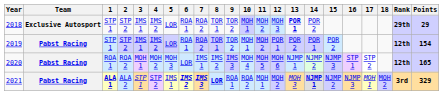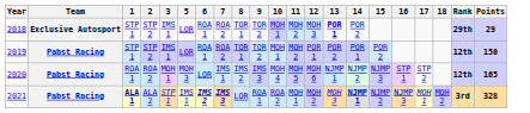- column: 4 | IMS 2 | IMS 2 | MOH 2 | STP 2
2019 | Points: 154 -> 150
2021 | 8: bold -> normal
2021 | Points: 329 -> 328
